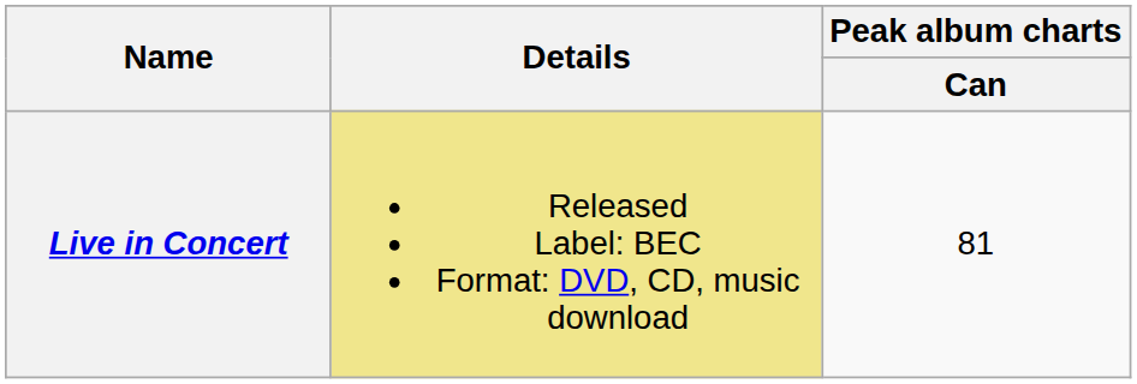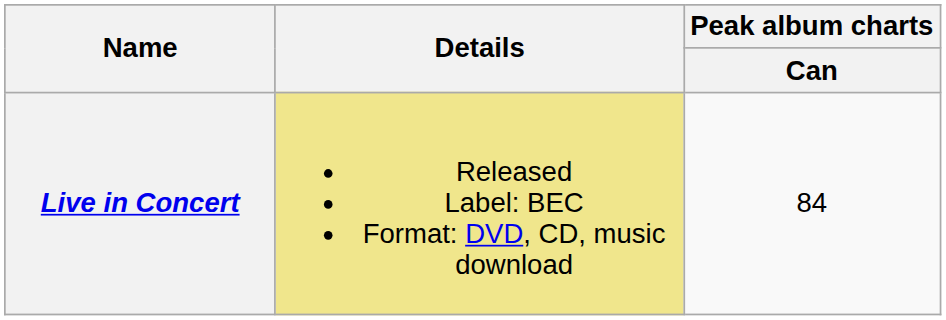Live in Concert | Peak album charts / Can: 81 -> 84
